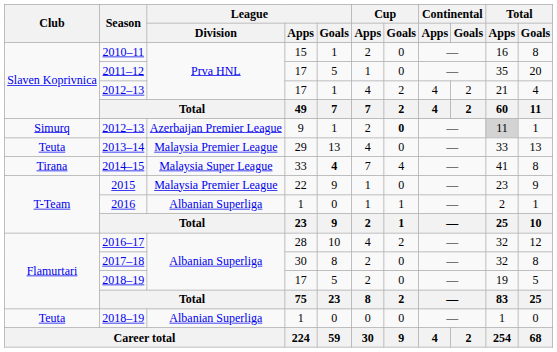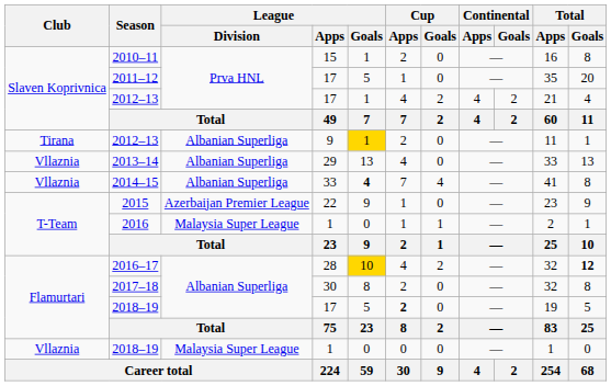2012–13 / 9 | Club: Simurq -> Tirana
2012–13 / 9 | League / Division: Azerbaijan Premier League -> Albanian Superliga
2012–13 / 9 | League / Goals: no background -> gold background
2012–13 / 9 | Cup / Goals: bold -> normal
2012–13 / 9 | Total / Apps: lightgrey background -> no background
2013–14 | Club: Teuta -> Vllaznia
2013–14 | League / Division: Malaysia Premier League -> Albanian Superliga
2014–15 | Club: Tirana -> Vllaznia
2014–15 | League / Division: Malaysia Super League -> Albanian Superliga
2015 | League / Division: Malaysia Premier League -> Azerbaijan Premier League
2016 | League / Division: Albanian Superliga -> Malaysia Super League
2016–17 | League / Goals: no background -> gold background
2016–17 | Total / Goals: normal -> bold
2018–19 / 17 | Cup / Apps: normal -> bold
2018–19 / 1 | Club: Teuta -> Vllaznia
2018–19 / 1 | League / Division: Albanian Superliga -> Malaysia Super League
